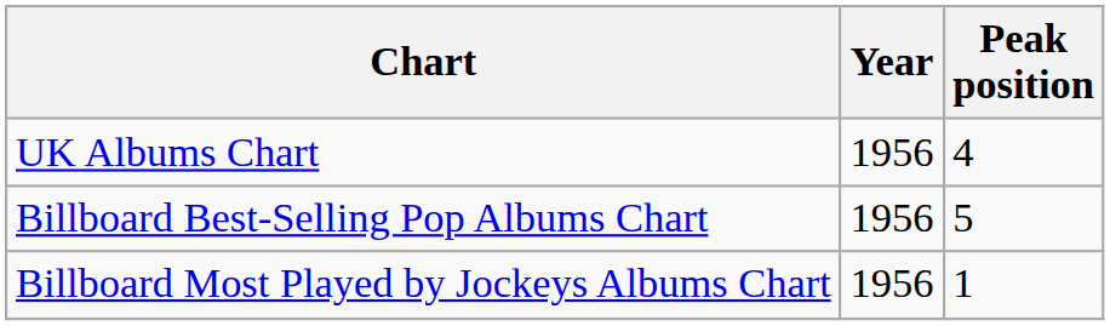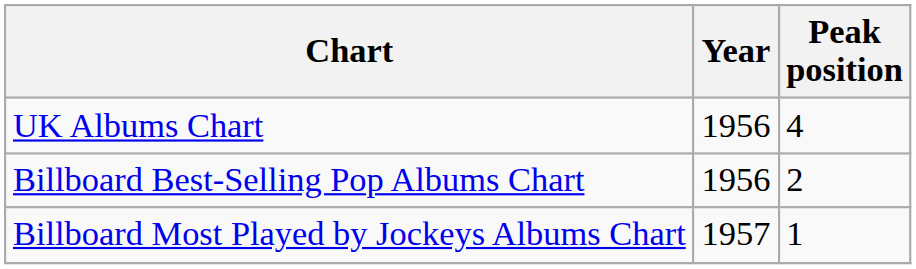Billboard Best-Selling Pop Albums Chart | Peak position: 5 -> 2
Billboard Most Played by Jockeys Albums Chart | Year: 1956 -> 1957
